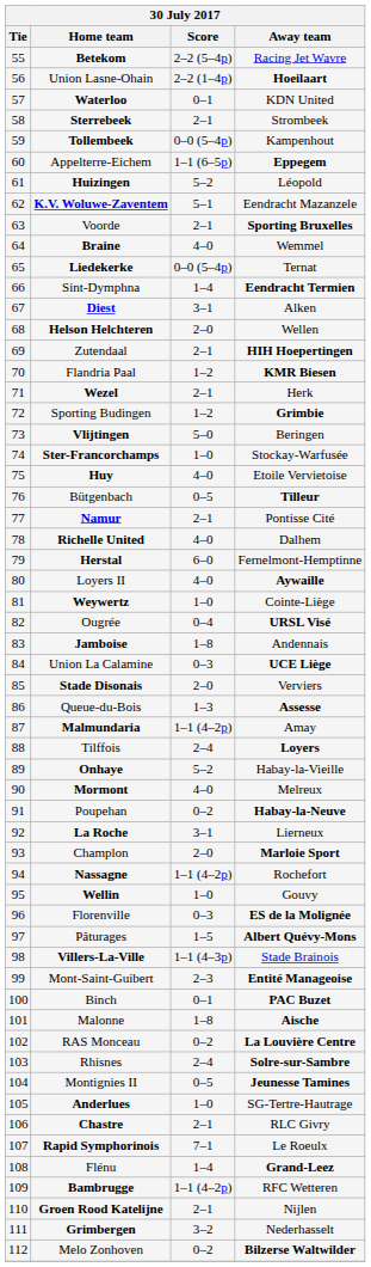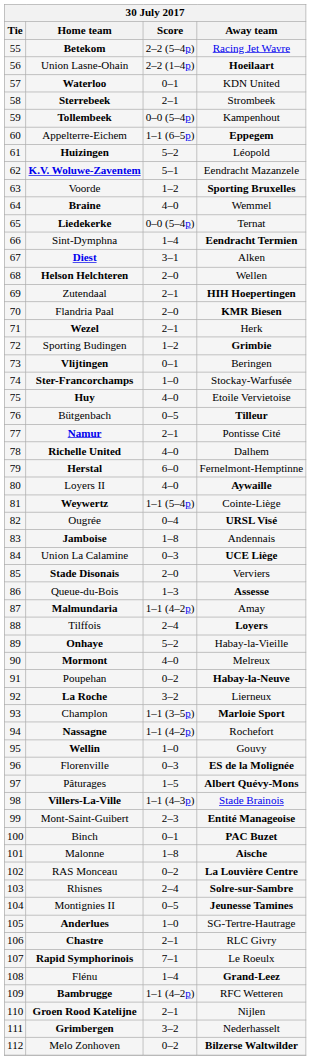Voorde | Score: 2–1 -> 1–2
Flandria Paal | Score: 1–2 -> 2–0
Vlijtingen | Score: 5–0 -> 0–1
Weywertz | Score: 1–0 -> 1–1 (5–4p)
La Roche | Score: 3–1 -> 3–2
Champlon | Score: 2–0 -> 1–1 (3–5p)
